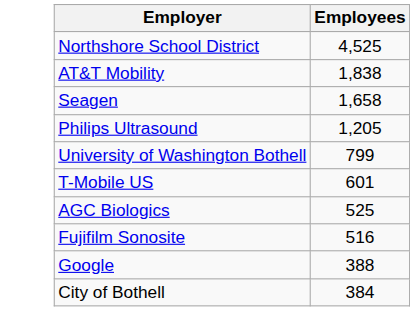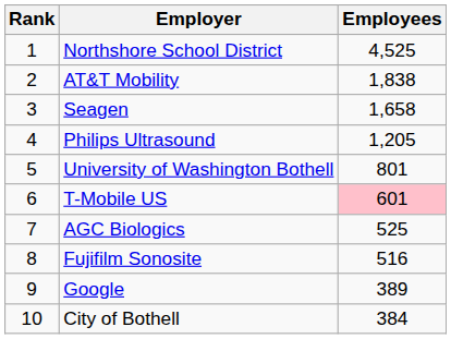+ column: Rank | 1 | 2 | 3 | 4 | 5 | 6 | 7 | 8 | 9 | 10
University of Washington Bothell | Employees: 799 -> 801
T-Mobile US | Employees: no background -> pink background
Google | Employees: 388 -> 389
